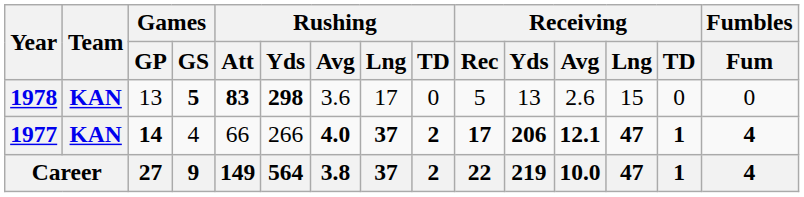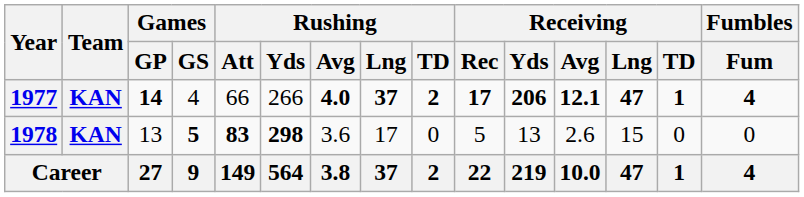rows swapped: 1977 <-> 1978
